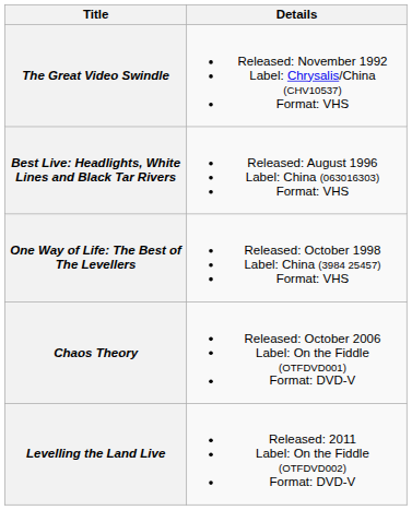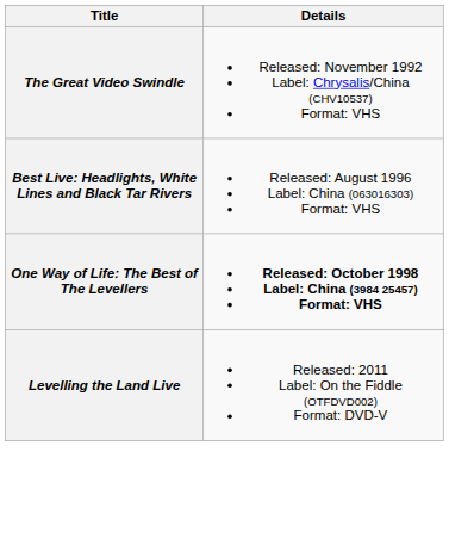One Way of Life: The Best of The Levellers | Details: normal -> bold
- row: Chaos Theory | Released: October 2006 Label: On the Fiddle (OTFDVD001) Format: DVD-V
